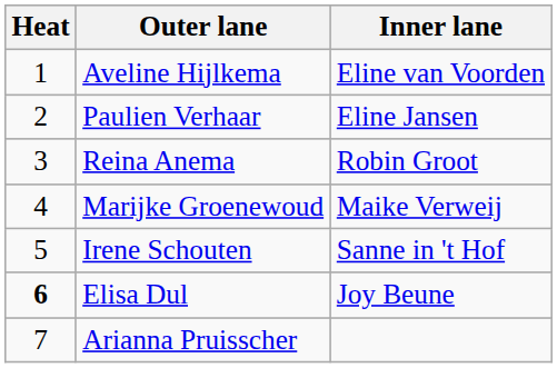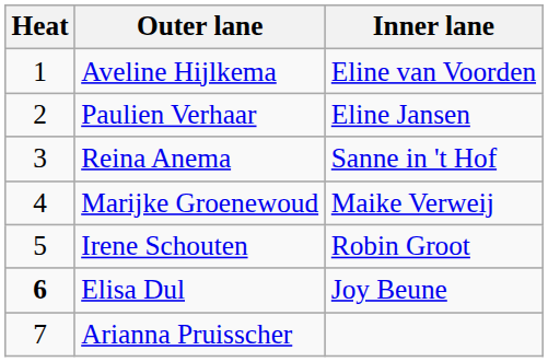Reina Anema | Inner lane: Robin Groot -> Sanne in 't Hof
Irene Schouten | Inner lane: Sanne in 't Hof -> Robin Groot
